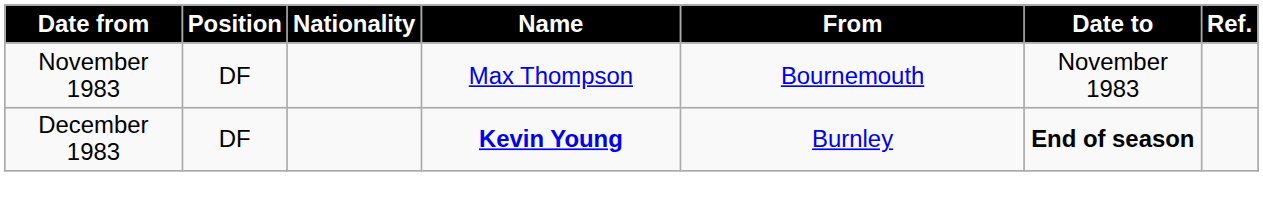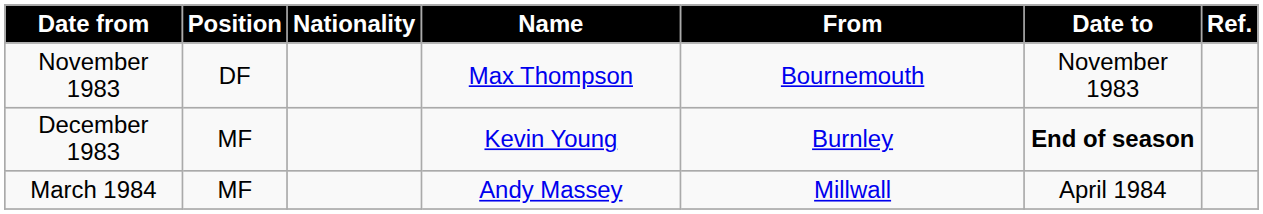December 1983 | Position: DF -> MF
December 1983 | Name: bold -> normal
+ row: March 1984 | MF | Andy Massey | Millwall | April 1984
